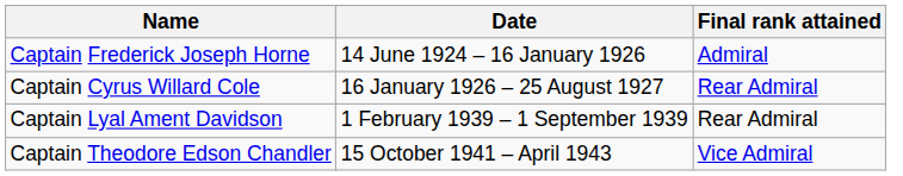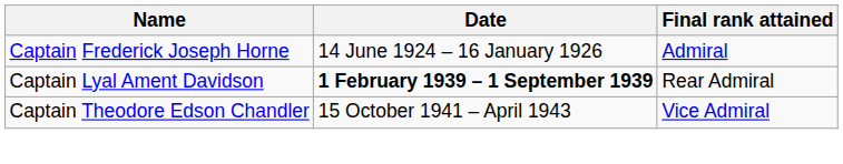- row: Captain Cyrus Willard Cole | 16 January 1926 – 25 August 1927 | Rear Admiral
Captain Lyal Ament Davidson | Date: normal -> bold
